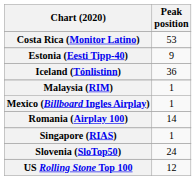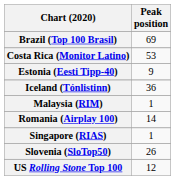+ row: Brazil (Top 100 Brasil) | 69
- row: Mexico (Billboard Ingles Airplay) | 1
Slovenia (SloTop50) | Peak position: 24 -> 26
